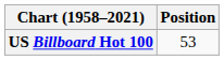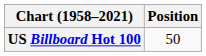US Billboard Hot 100 | Position: 53 -> 50
